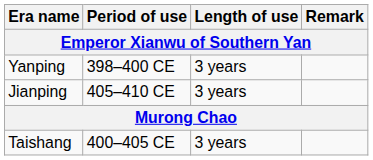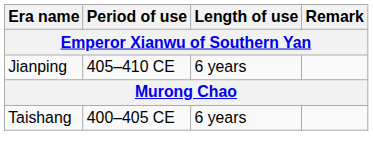- row: Yanping | 398–400 CE | 3 years
Jianping | Length of use: 3 years -> 6 years
Taishang | Length of use: 3 years -> 6 years
